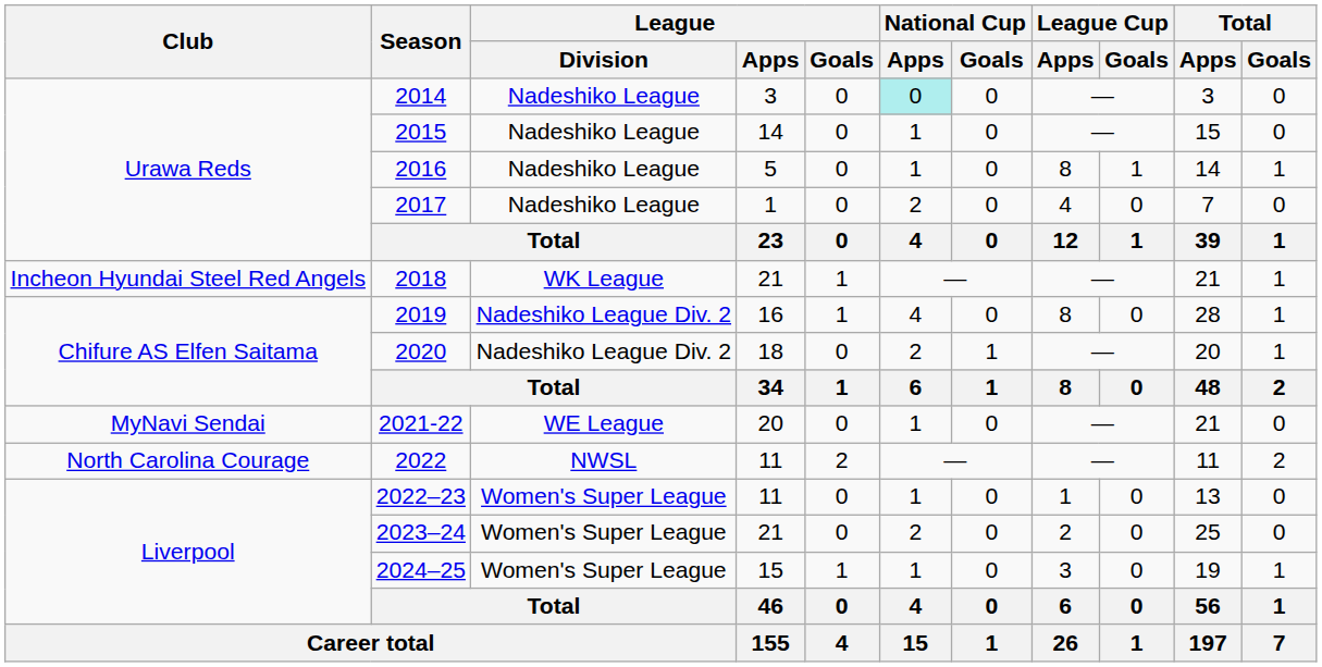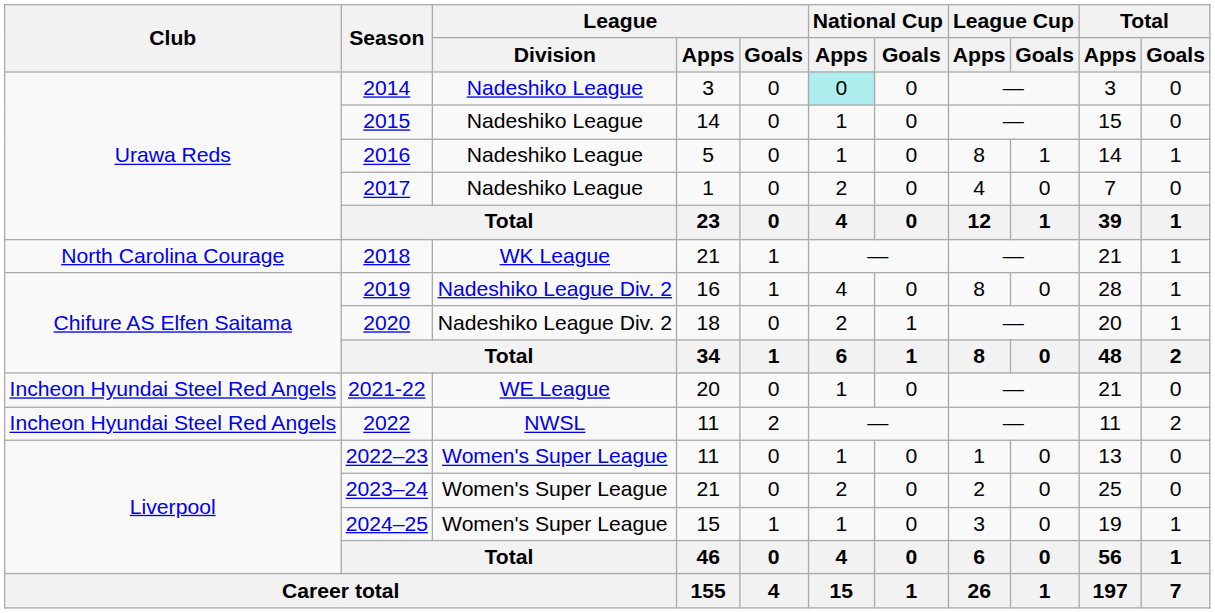2018 | Club: Incheon Hyundai Steel Red Angels -> North Carolina Courage
2021-22 | Club: MyNavi Sendai -> Incheon Hyundai Steel Red Angels
2022 | Club: North Carolina Courage -> Incheon Hyundai Steel Red Angels
